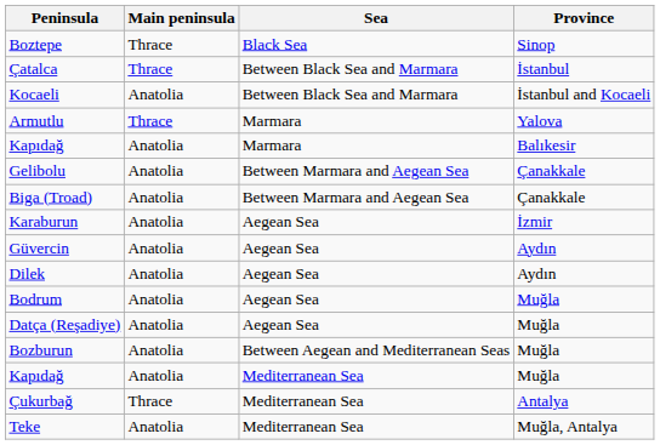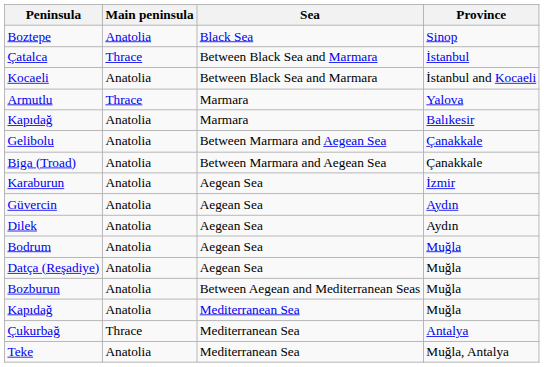Boztepe | Main peninsula: Thrace -> Anatolia
